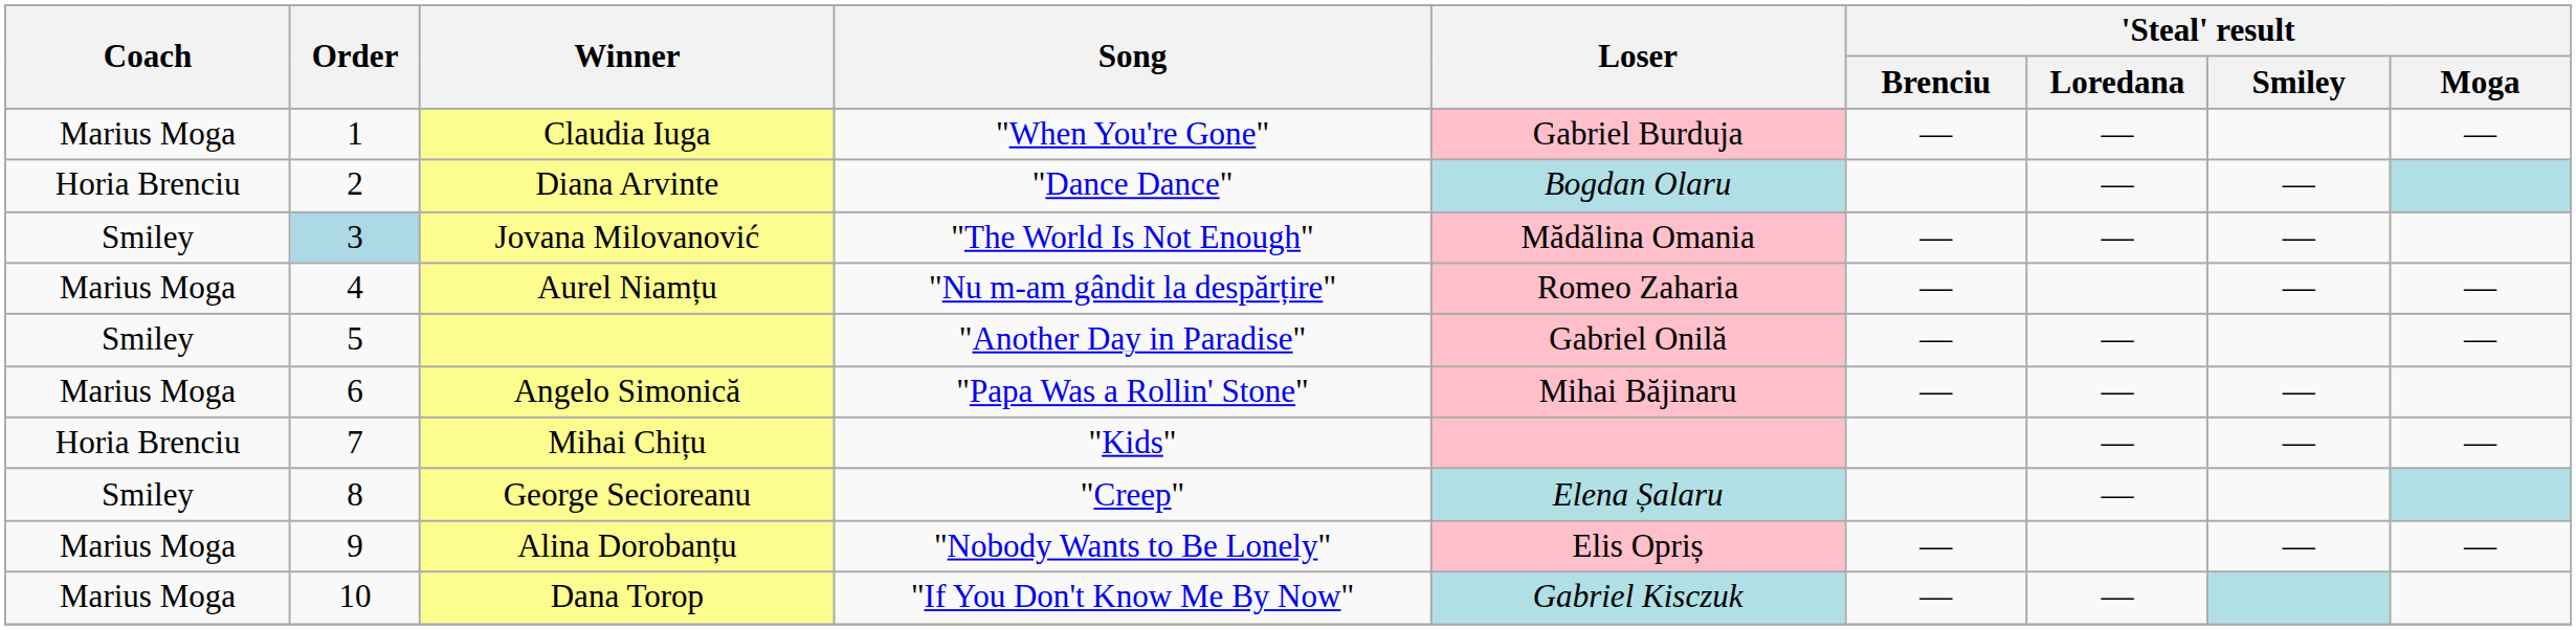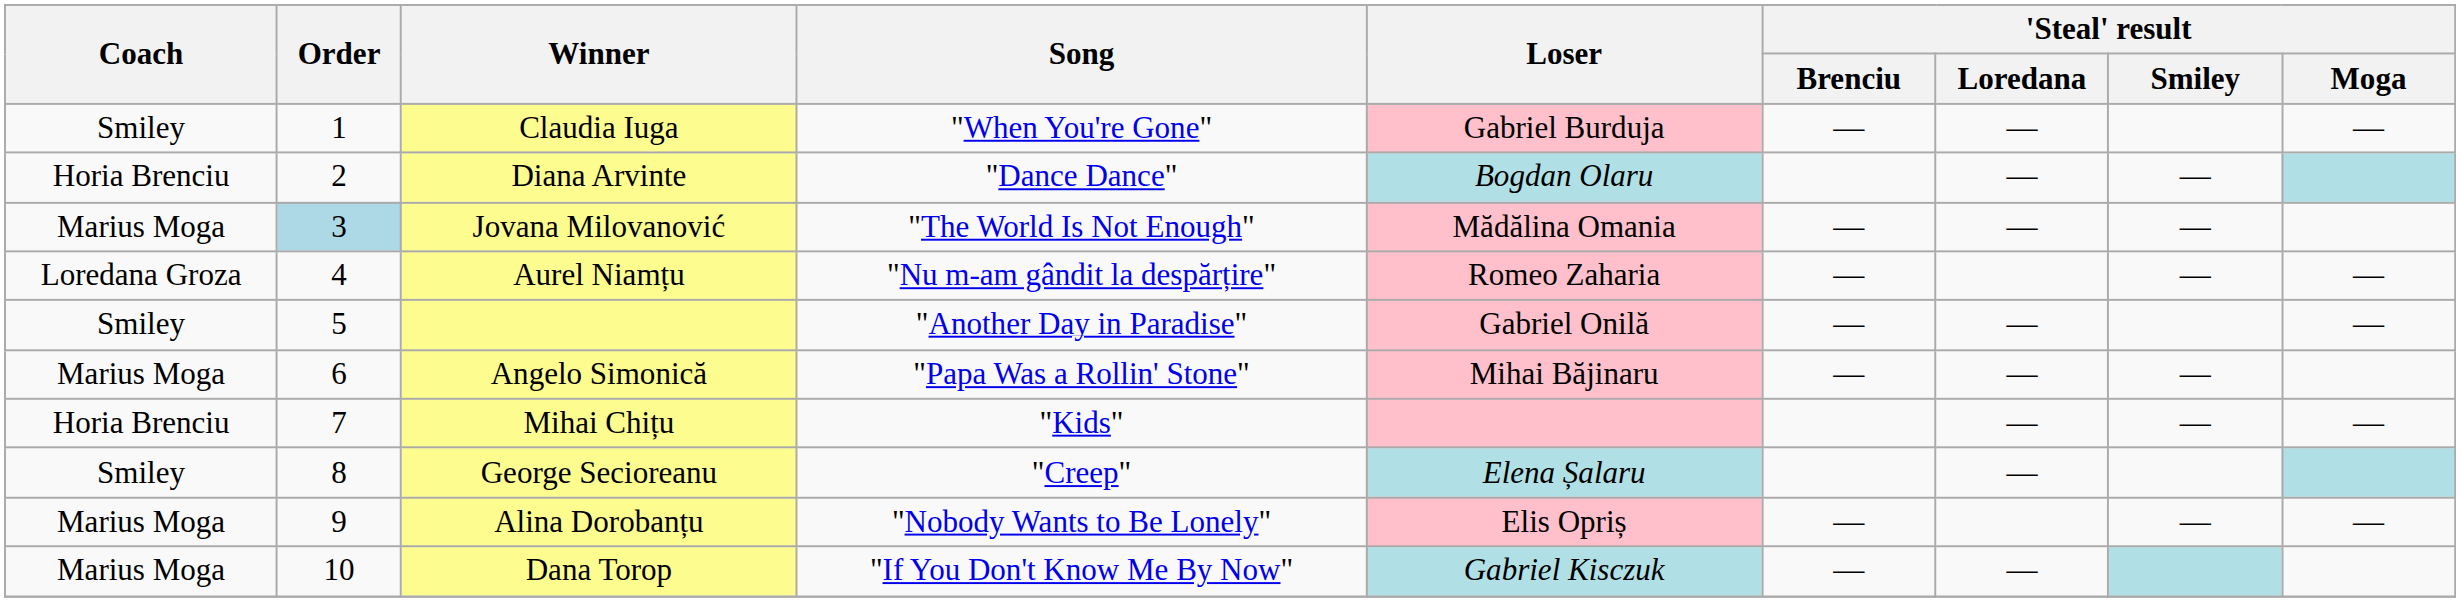Claudia Iuga | Coach: Marius Moga -> Smiley
Jovana Milovanović | Coach: Smiley -> Marius Moga
Aurel Niamțu | Coach: Marius Moga -> Loredana Groza
